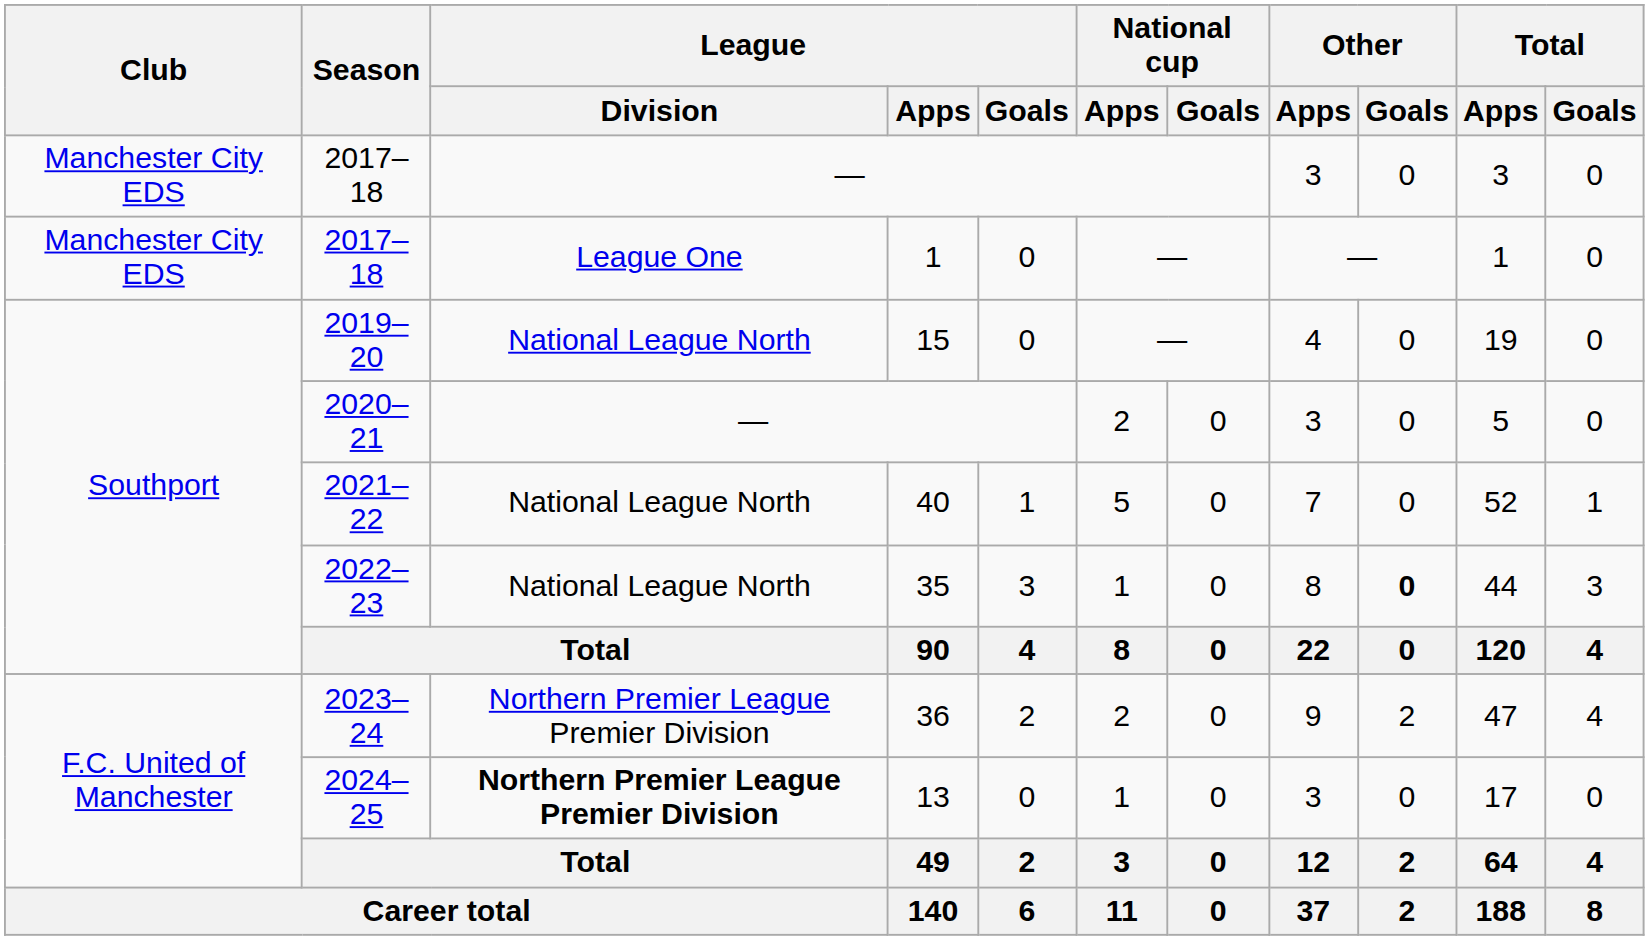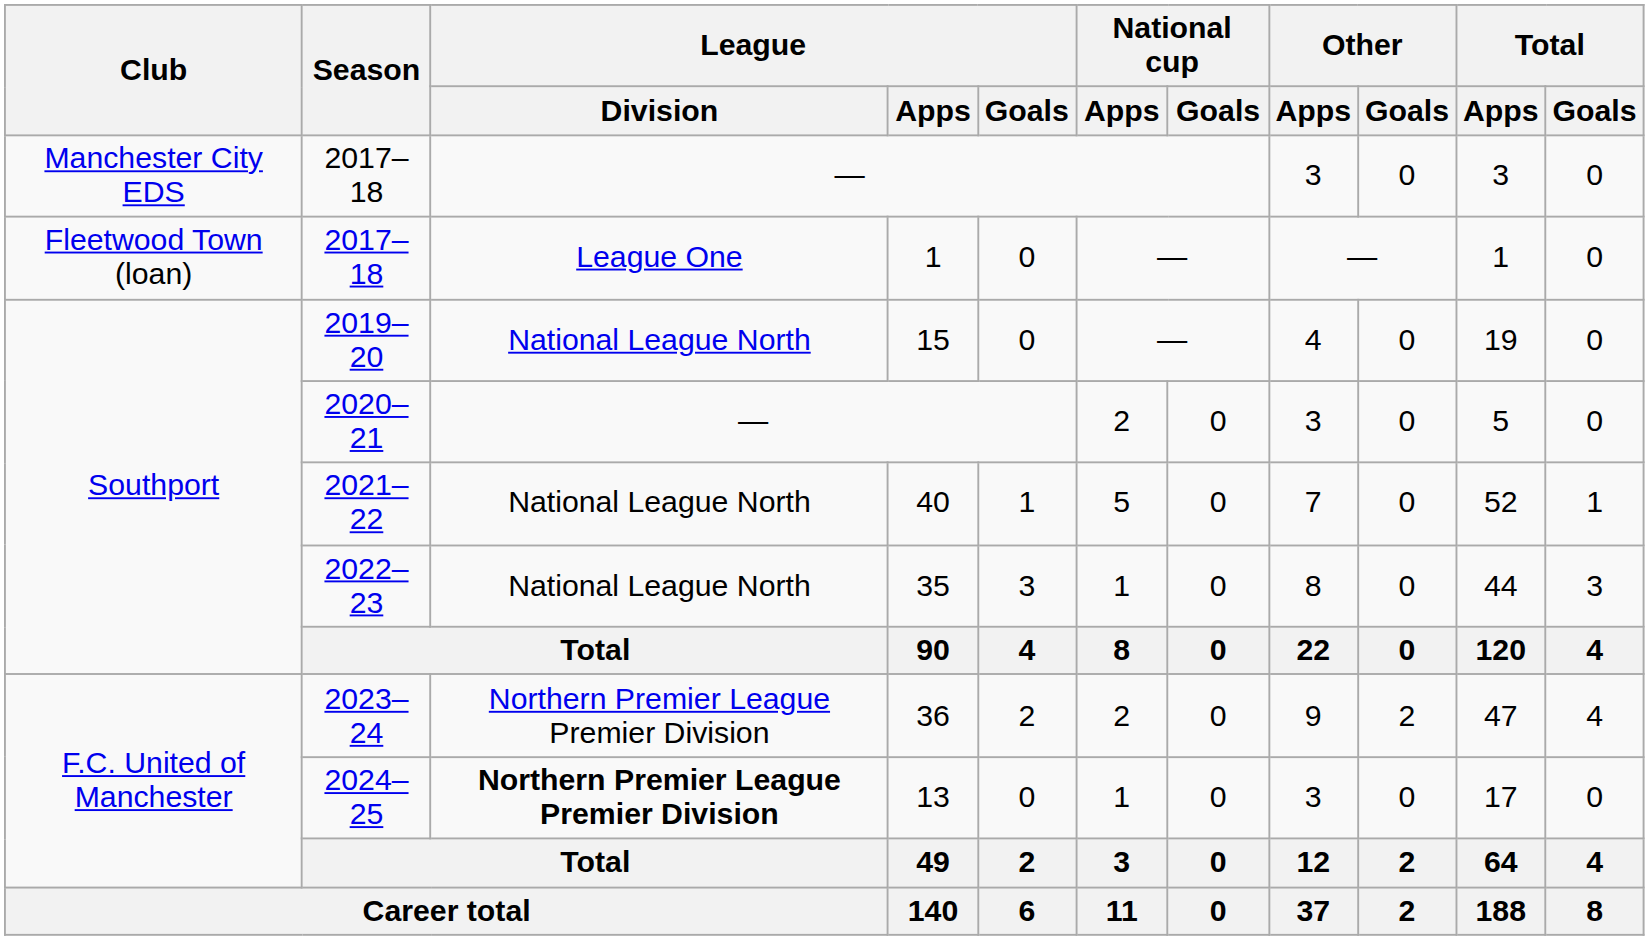2017–18 / 1 | Club: Manchester City EDS -> Fleetwood Town (loan)
2022–23 | Other / Goals: bold -> normal
